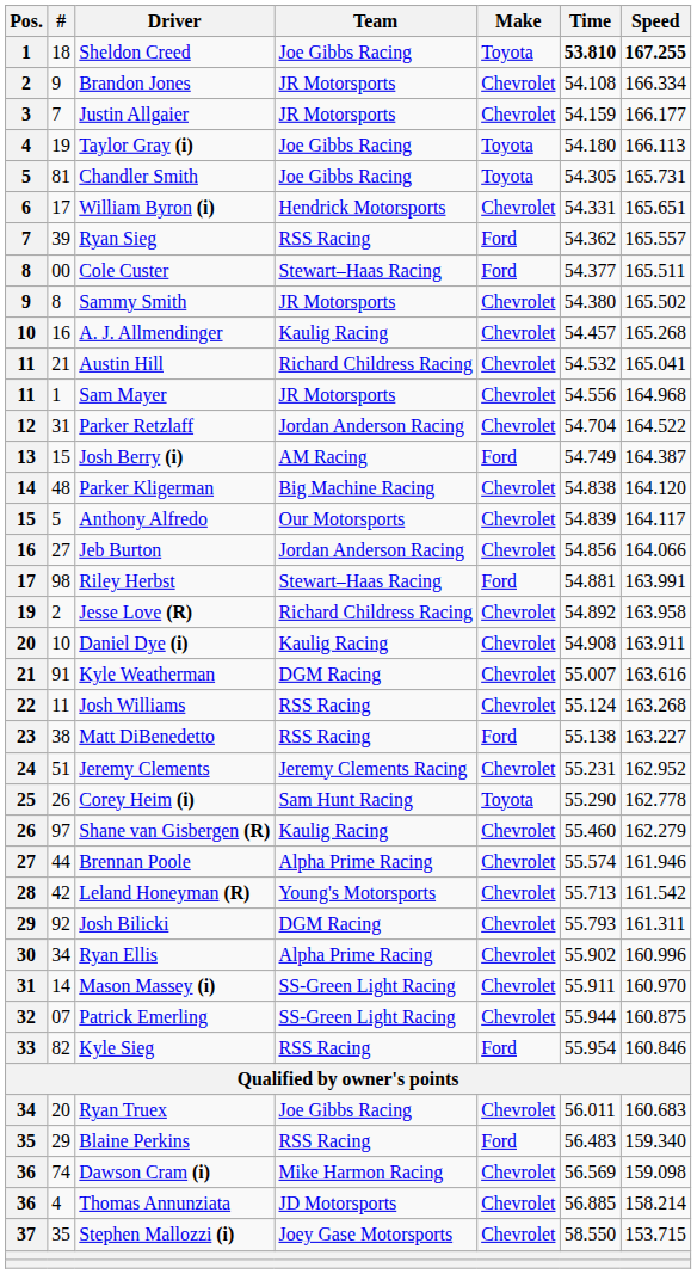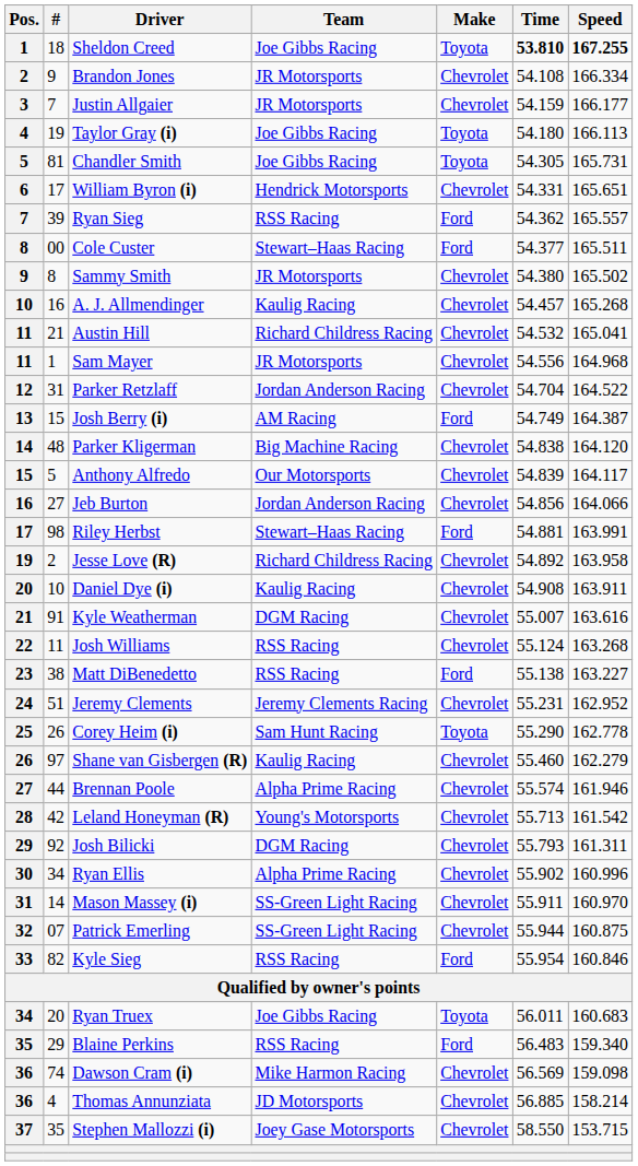Ryan Truex | Make: Chevrolet -> Toyota
